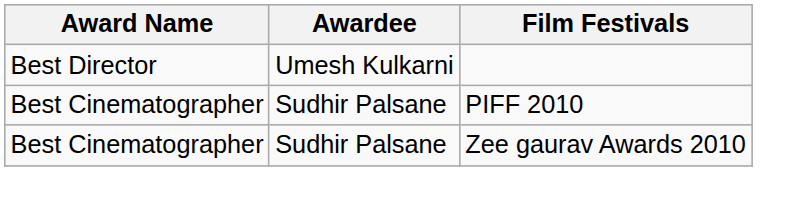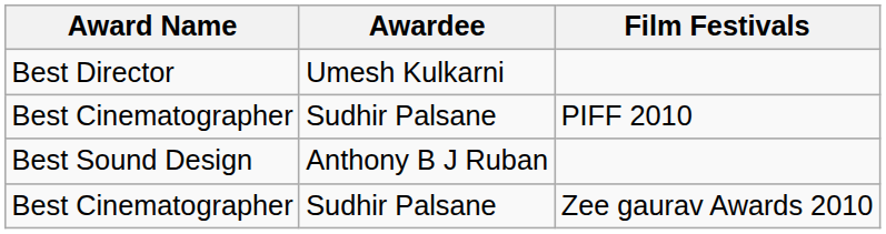+ row: Best Sound Design | Anthony B J Ruban
